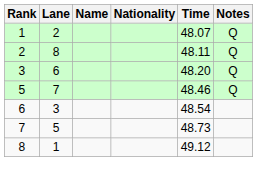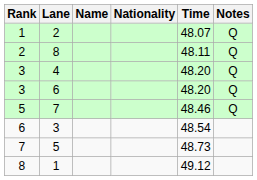+ row: 3 | 4 | 48.20 | Q
